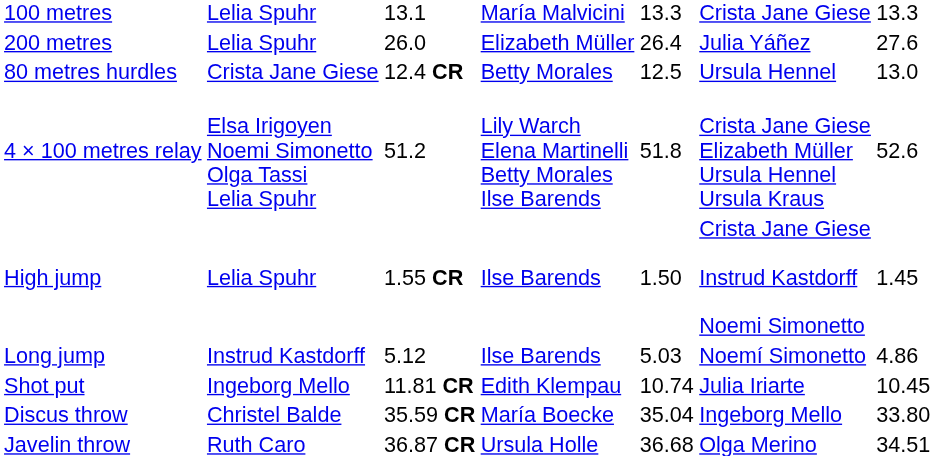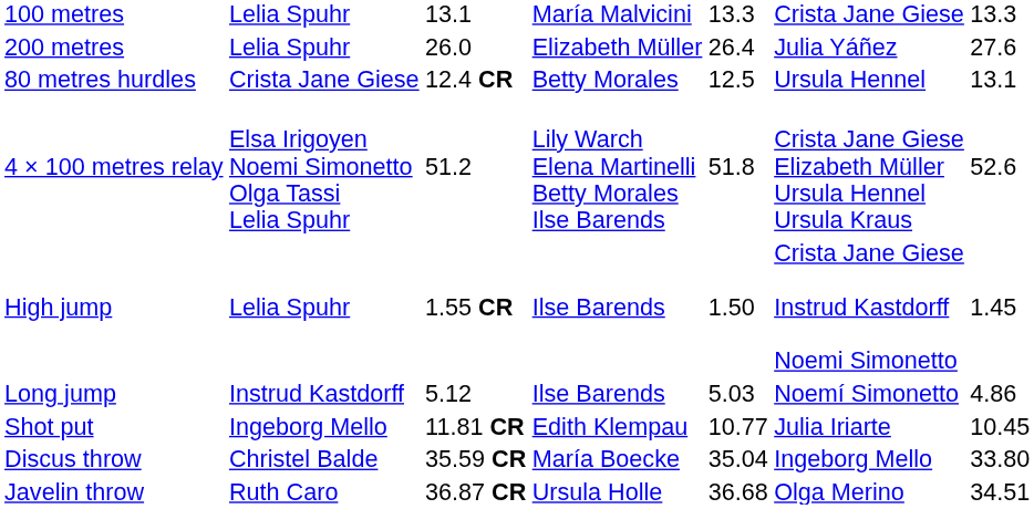80 metres hurdles | column 7: 13.0 -> 13.1
Shot put | column 5: 10.74 -> 10.77
